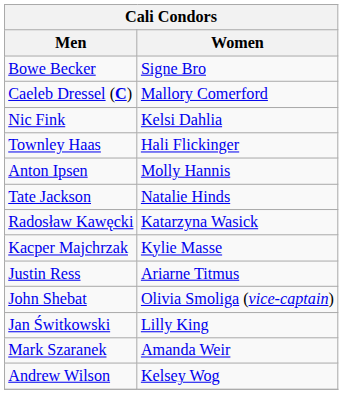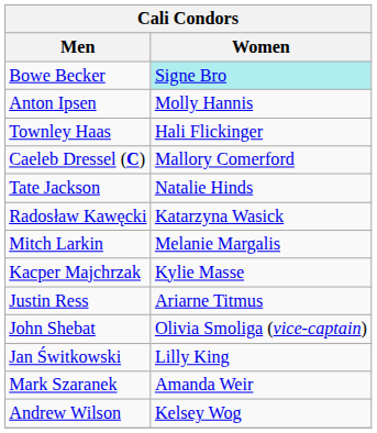Bowe Becker | Women: no background -> paleturquoise background
rows swapped: Caeleb Dressel (C) <-> Anton Ipsen
- row: Nic Fink | Kelsi Dahlia
+ row: Mitch Larkin | Melanie Margalis
